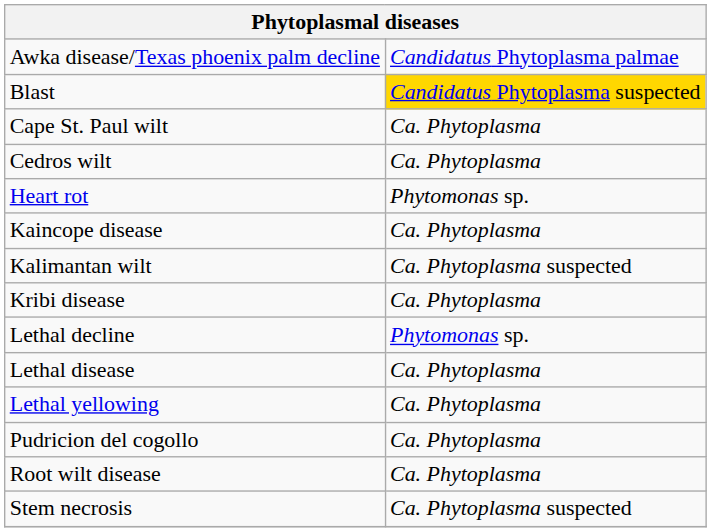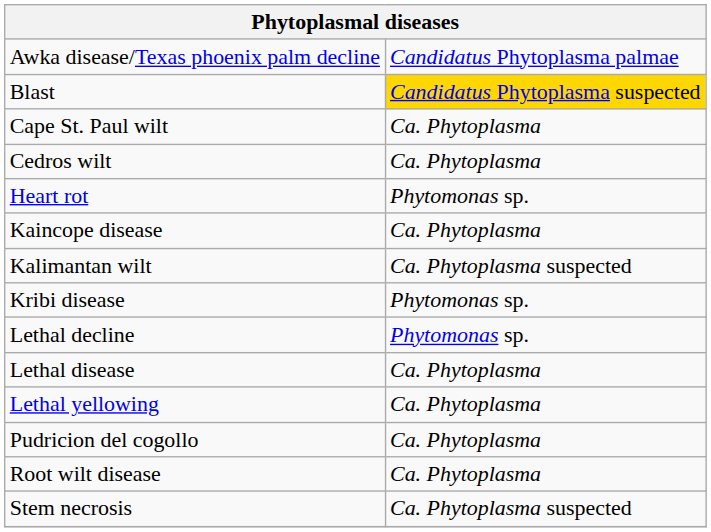Kribi disease | column 2: Ca. Phytoplasma -> Phytomonas sp.
